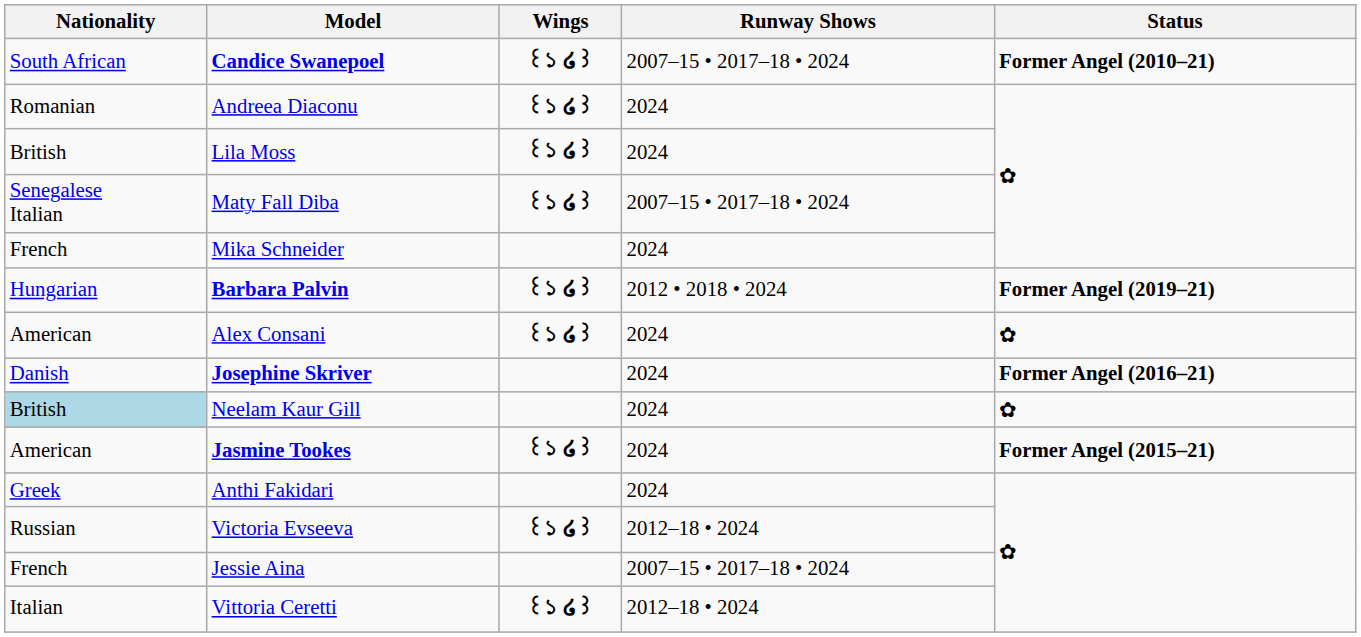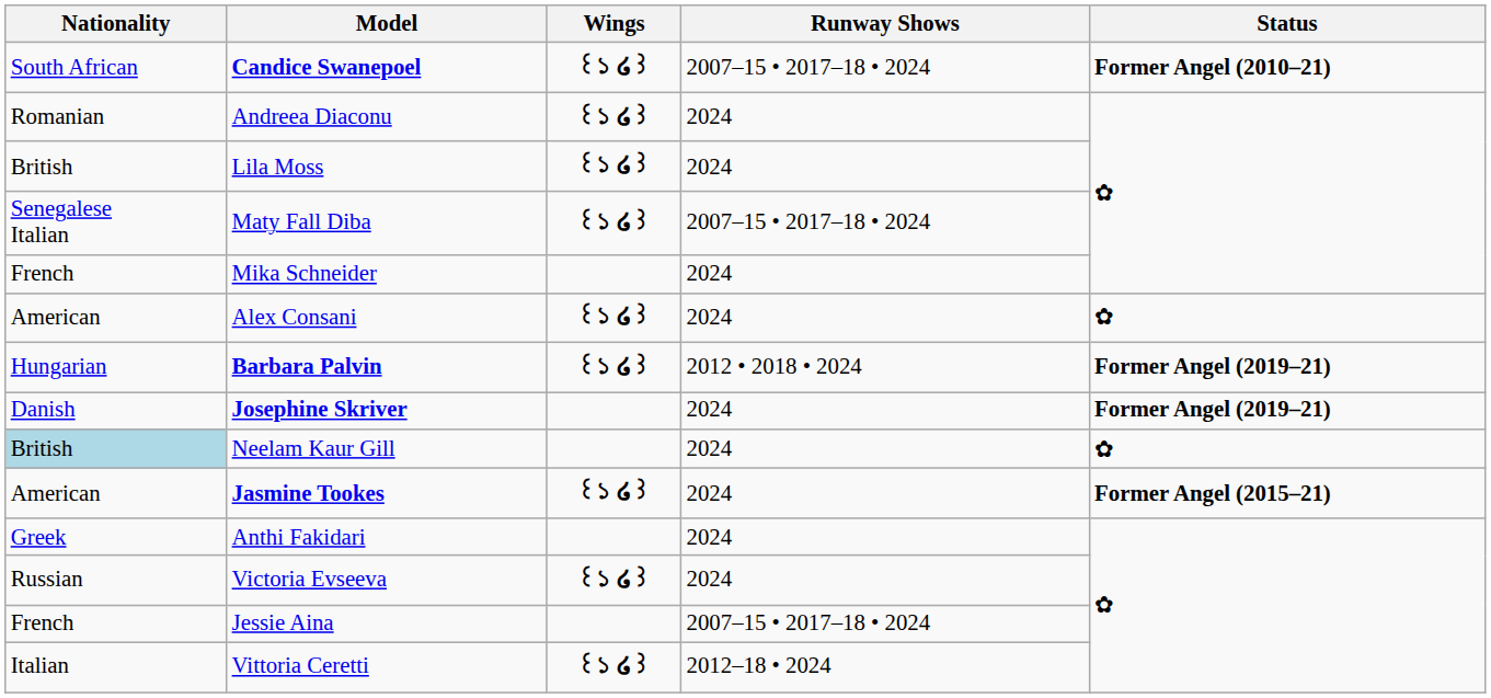rows swapped: Barbara Palvin <-> Alex Consani
Josephine Skriver | Status: Former Angel (2016–21) -> Former Angel (2019–21)
Victoria Evseeva | Runway Shows: 2012–18 • 2024 -> 2024
